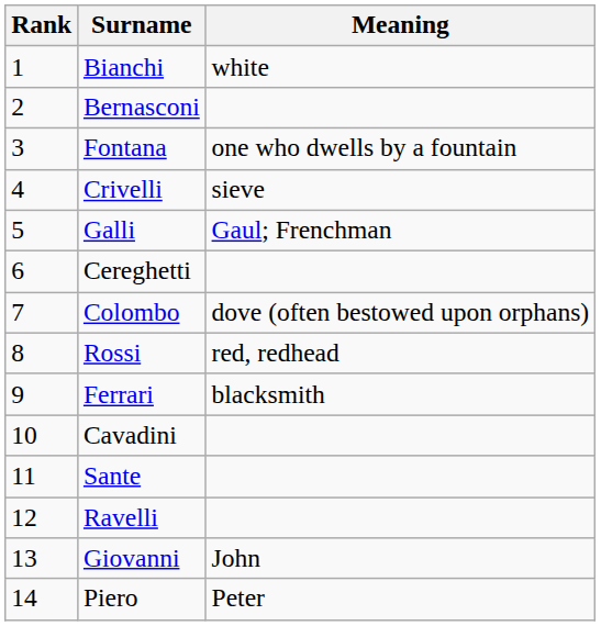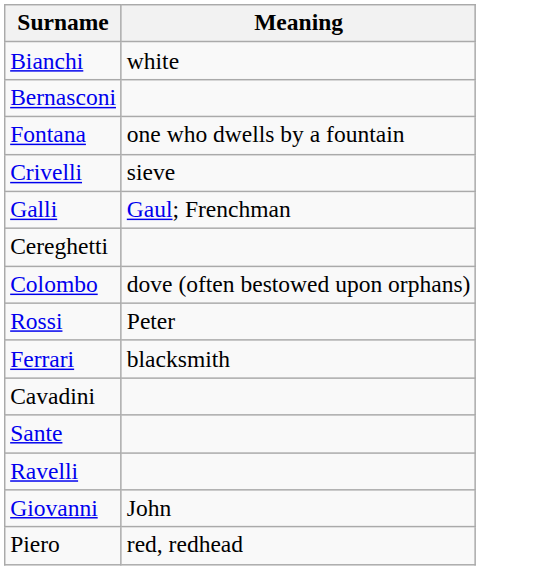- column: Rank | 1 | 2 | 3 | 4 | 5 | 6 | 7 | 8 | 9 | 10 | 11 | 12 | 13 | 14
Rossi | Meaning: red, redhead -> Peter
Piero | Meaning: Peter -> red, redhead
